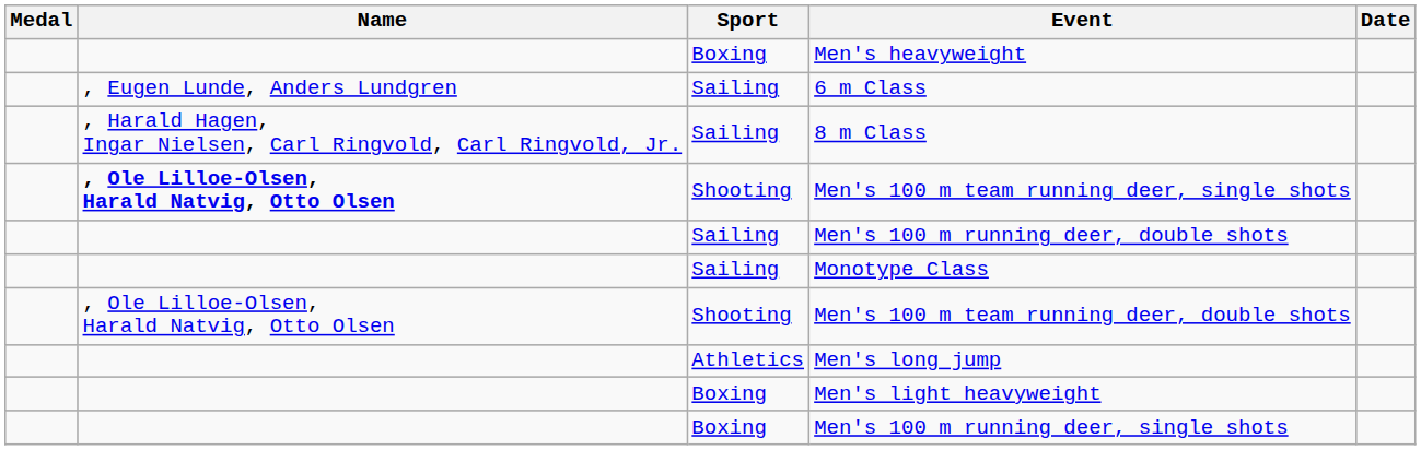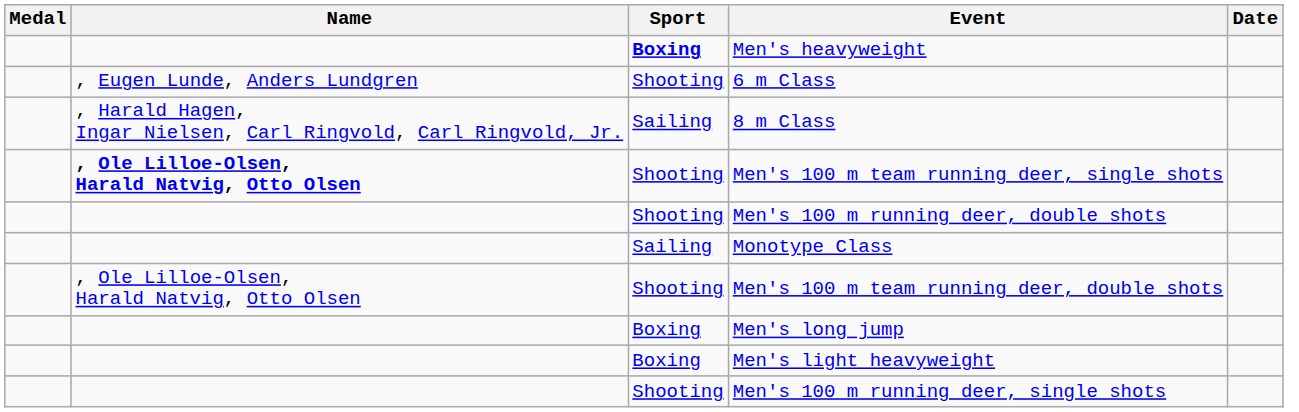Men's heavyweight | Sport: normal -> bold
6 m Class | Sport: Sailing -> Shooting
Men's 100 m running deer, double shots | Sport: Sailing -> Shooting
Men's long jump | Sport: Athletics -> Boxing
Men's 100 m running deer, single shots | Sport: Boxing -> Shooting
